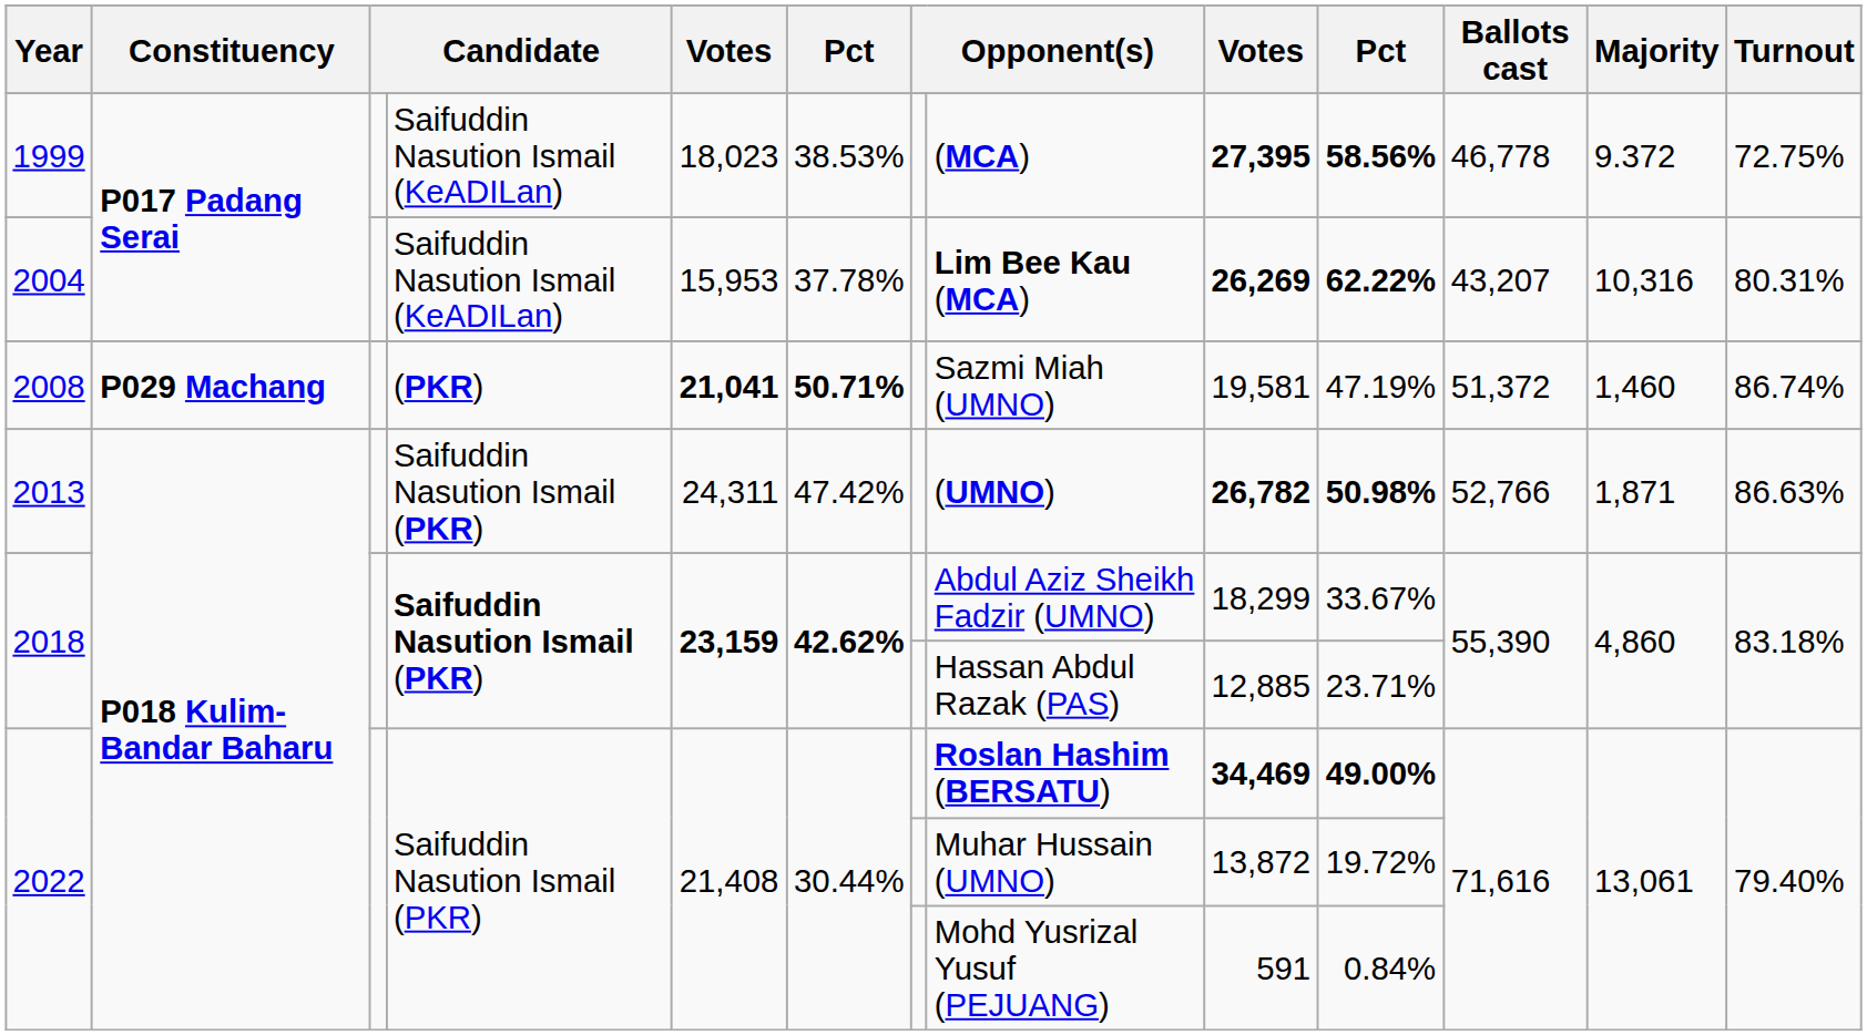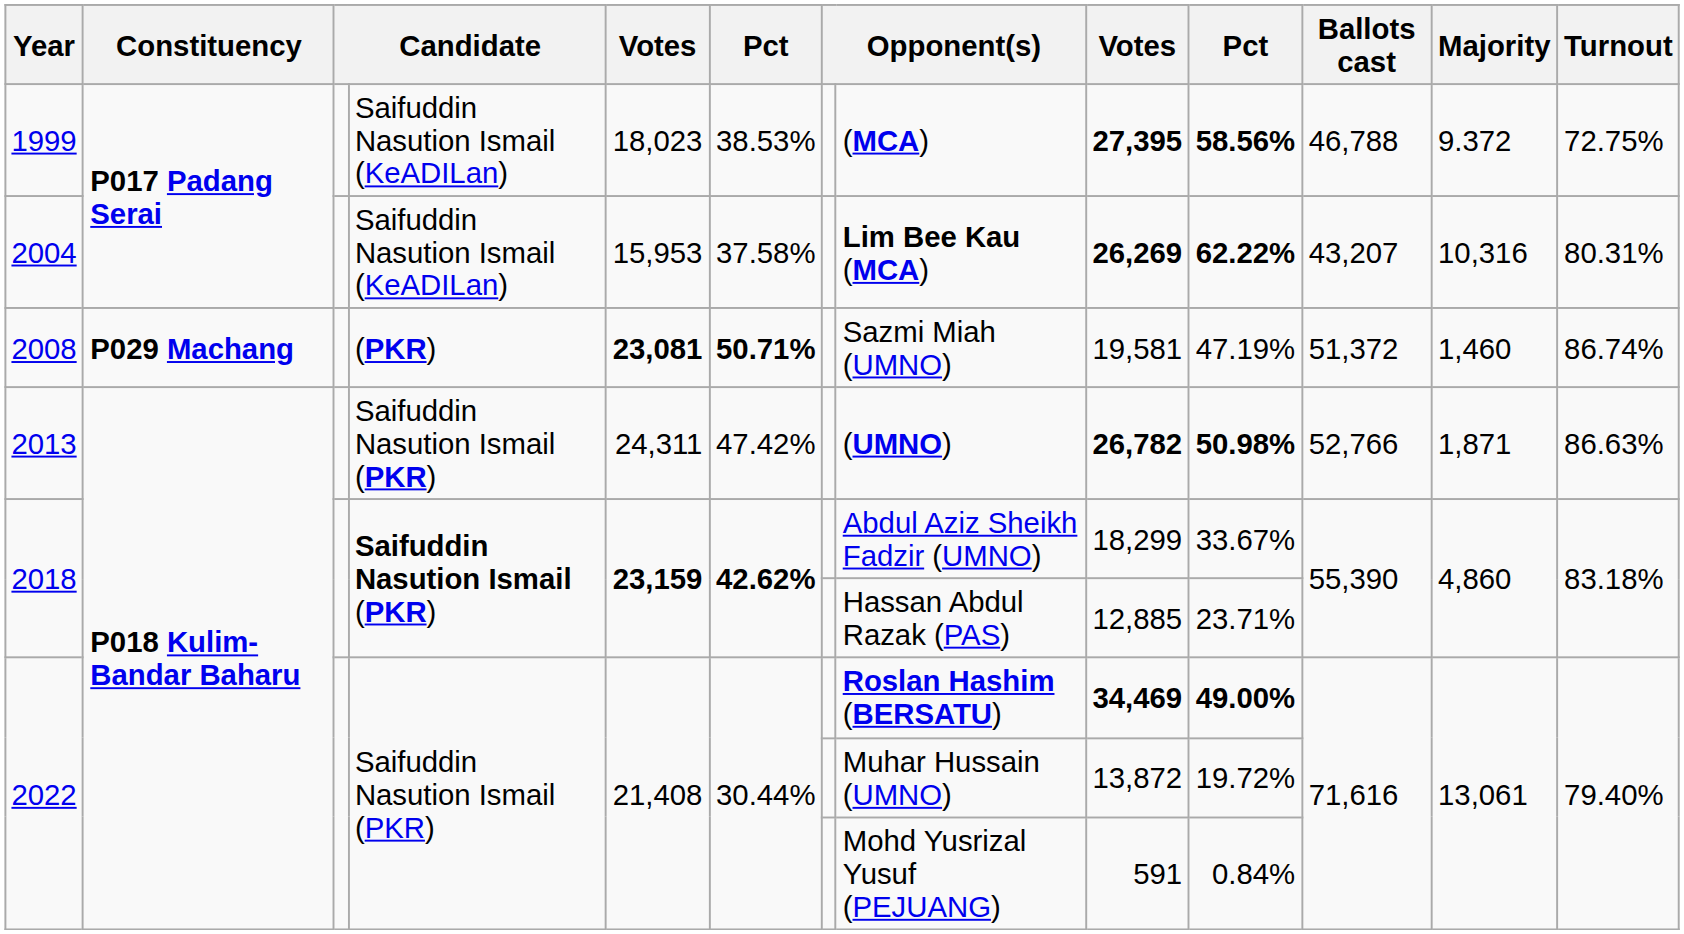1999 | Ballots cast: 46,778 -> 46,788
2004 | column 6: 37.78% -> 37.58%
2008 | column 5: 21,041 -> 23,081
